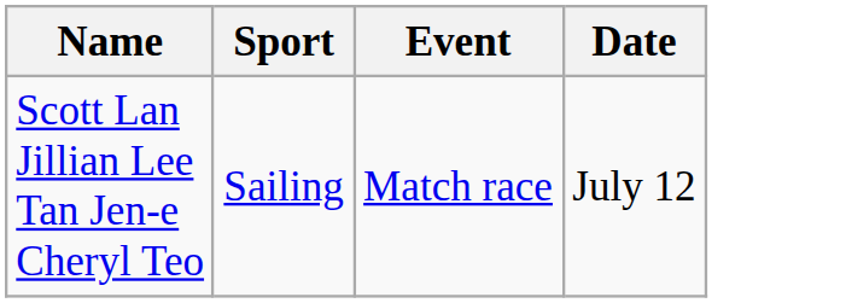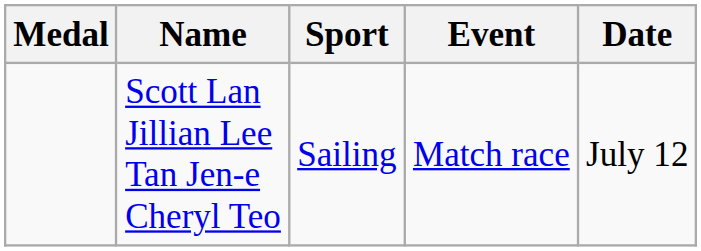+ column: Medal
